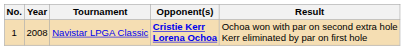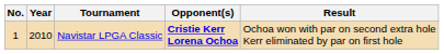Navistar LPGA Classic | Year: 2008 -> 2010
